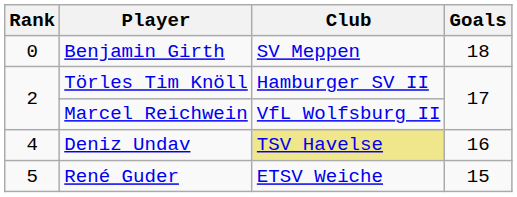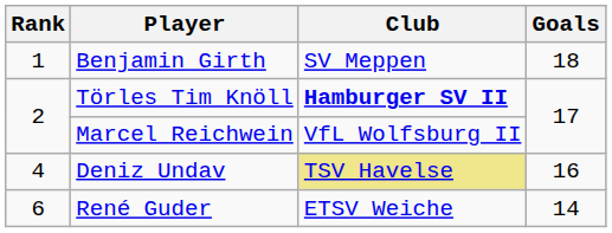Benjamin Girth | Rank: 0 -> 1
Törles Tim Knöll | Club: normal -> bold
René Guder | Rank: 5 -> 6
René Guder | Goals: 15 -> 14
